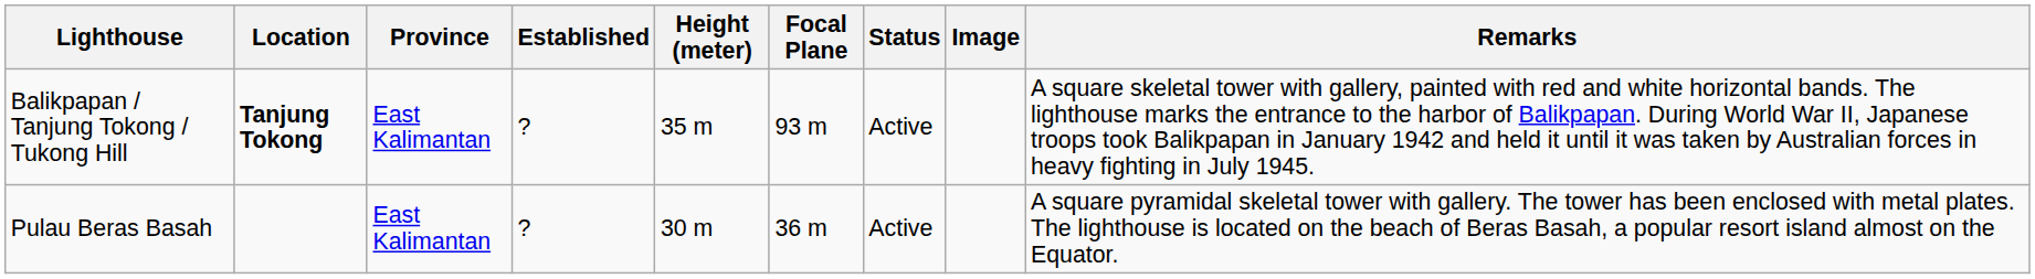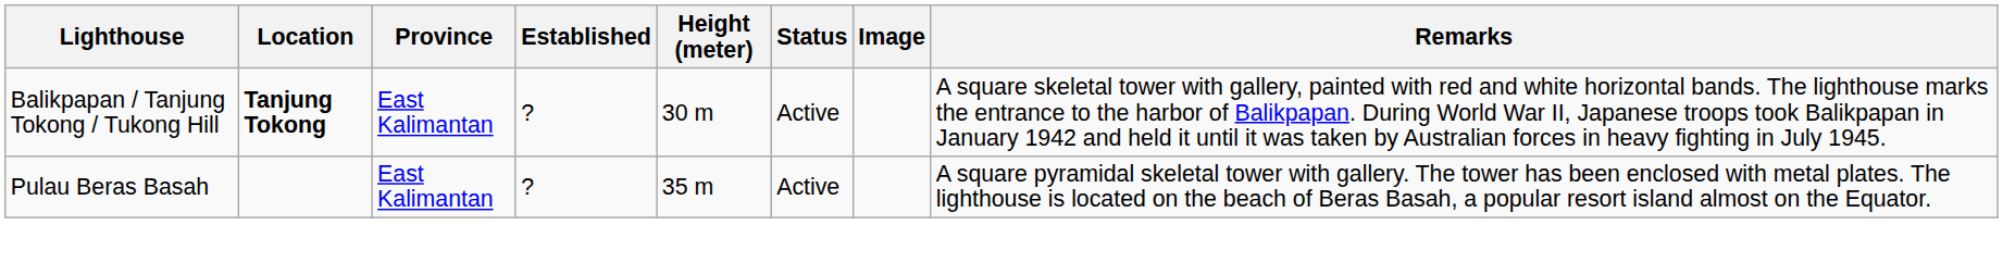- column: Focal Plane | 93 m | 36 m
Balikpapan / Tanjung Tokong / Tukong Hill | Height (meter): 35 m -> 30 m
Pulau Beras Basah | Height (meter): 30 m -> 35 m
